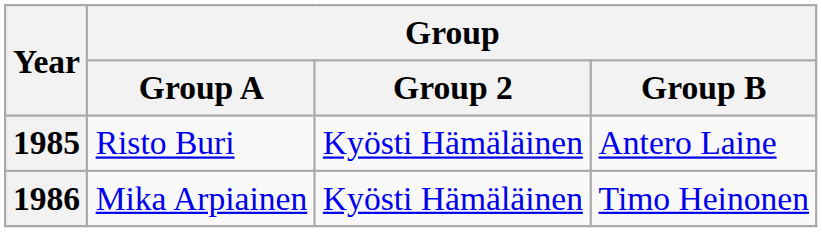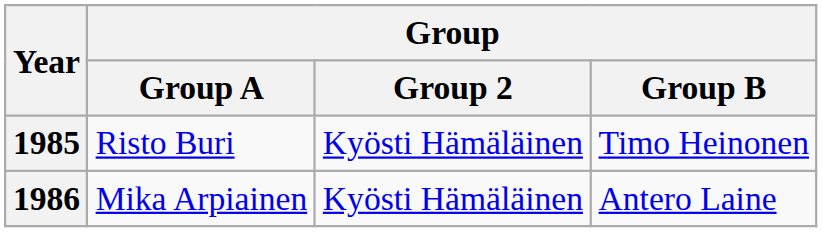1985 | Group / Group B: Antero Laine -> Timo Heinonen
1986 | Group / Group B: Timo Heinonen -> Antero Laine
